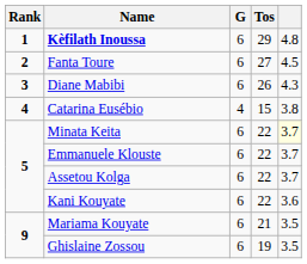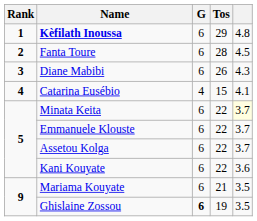Fanta Toure | Tos: 27 -> 28
Catarina Eusébio | column 5: 3.8 -> 4.1
Ghislaine Zossou | G: normal -> bold
